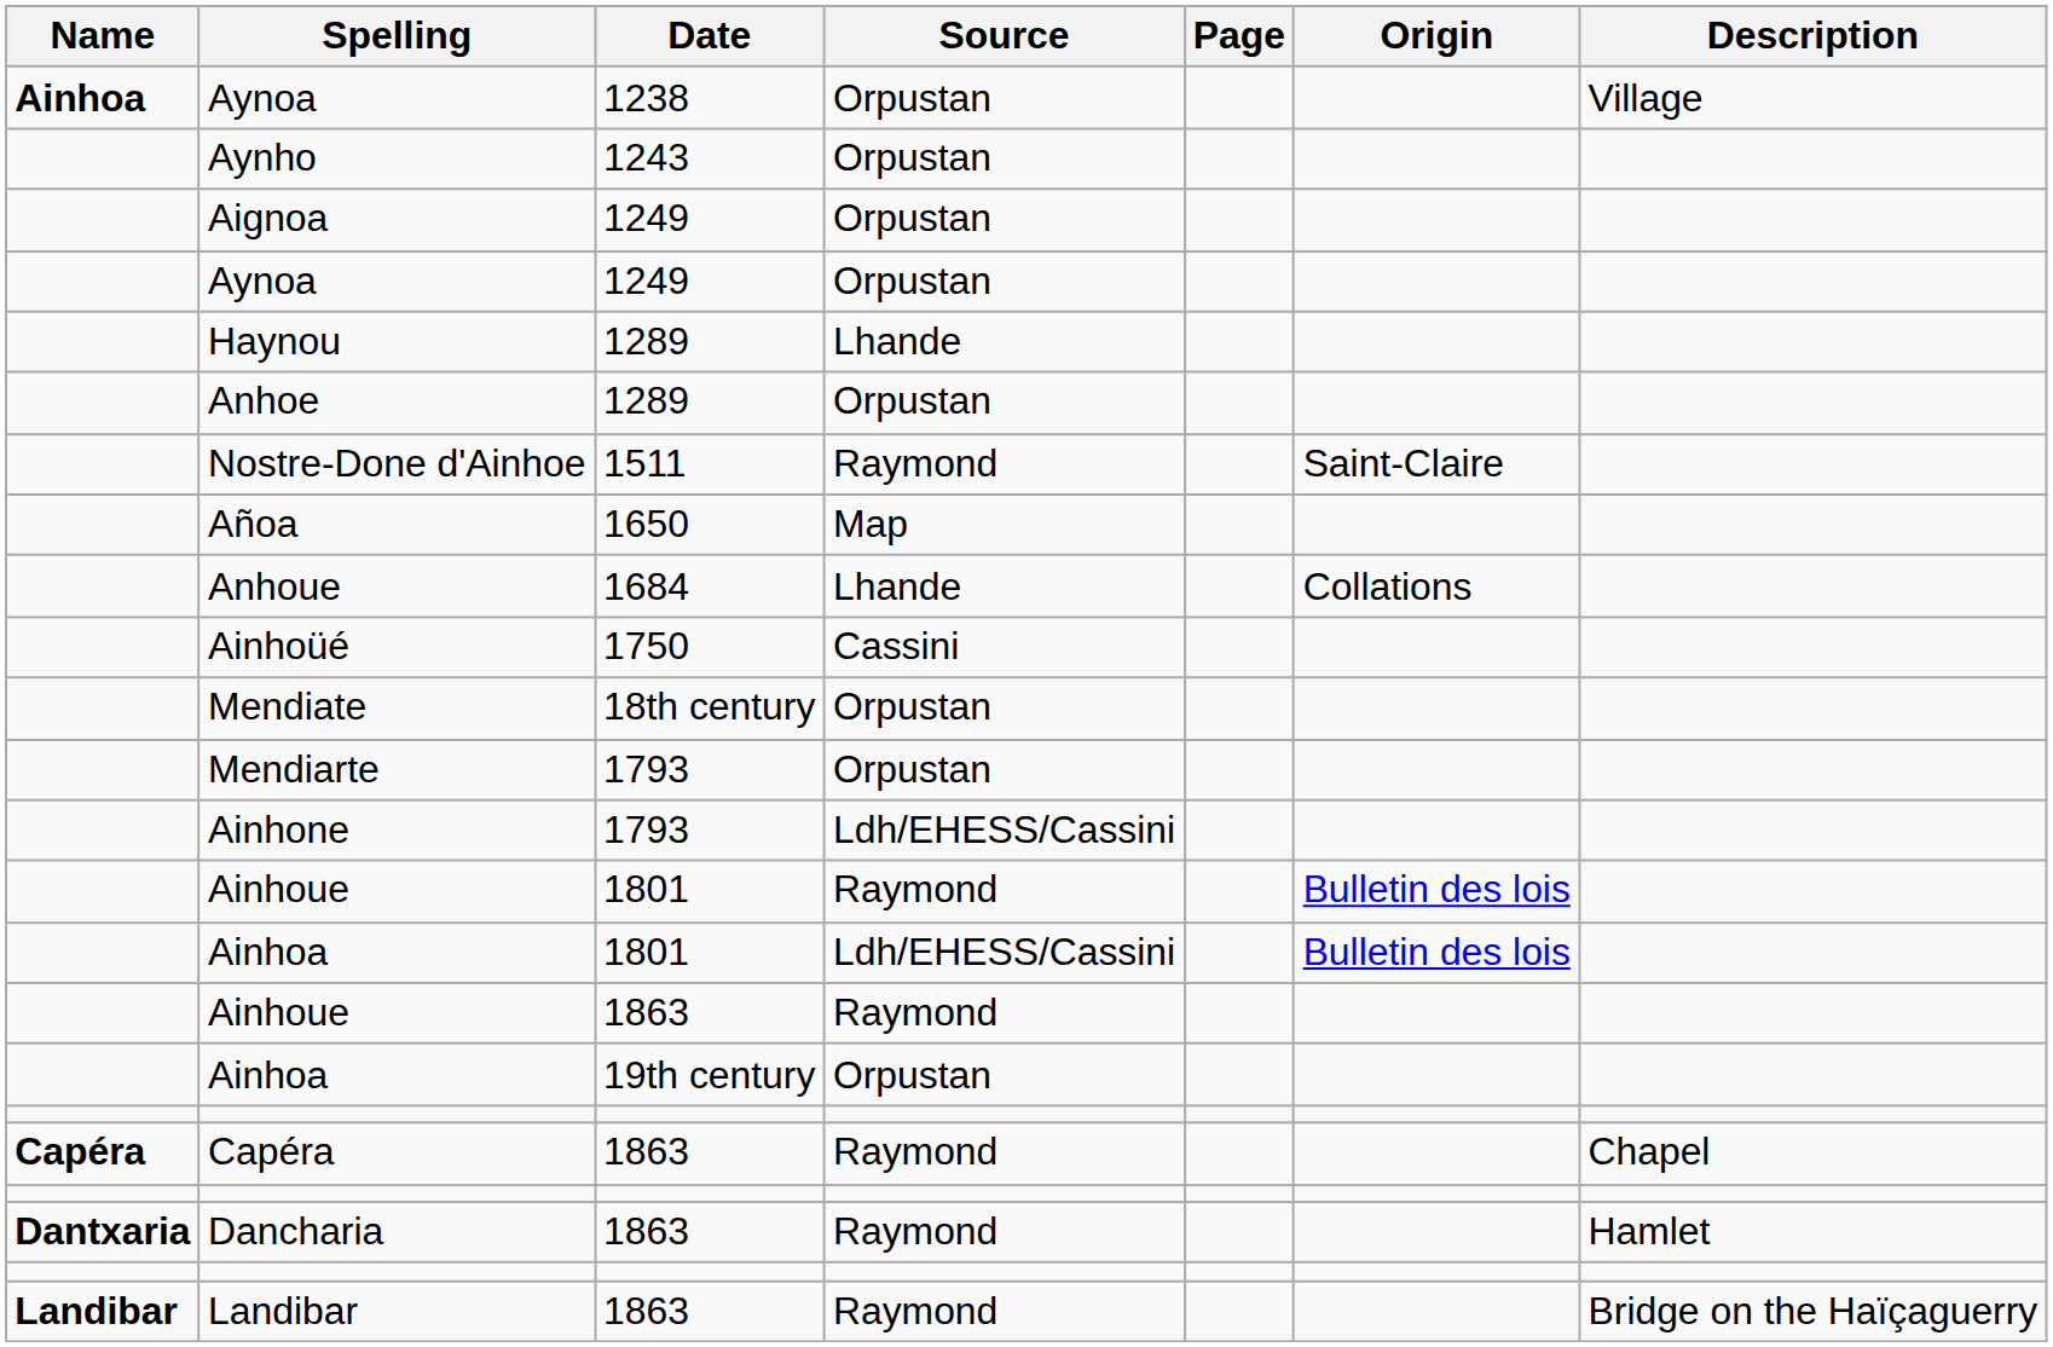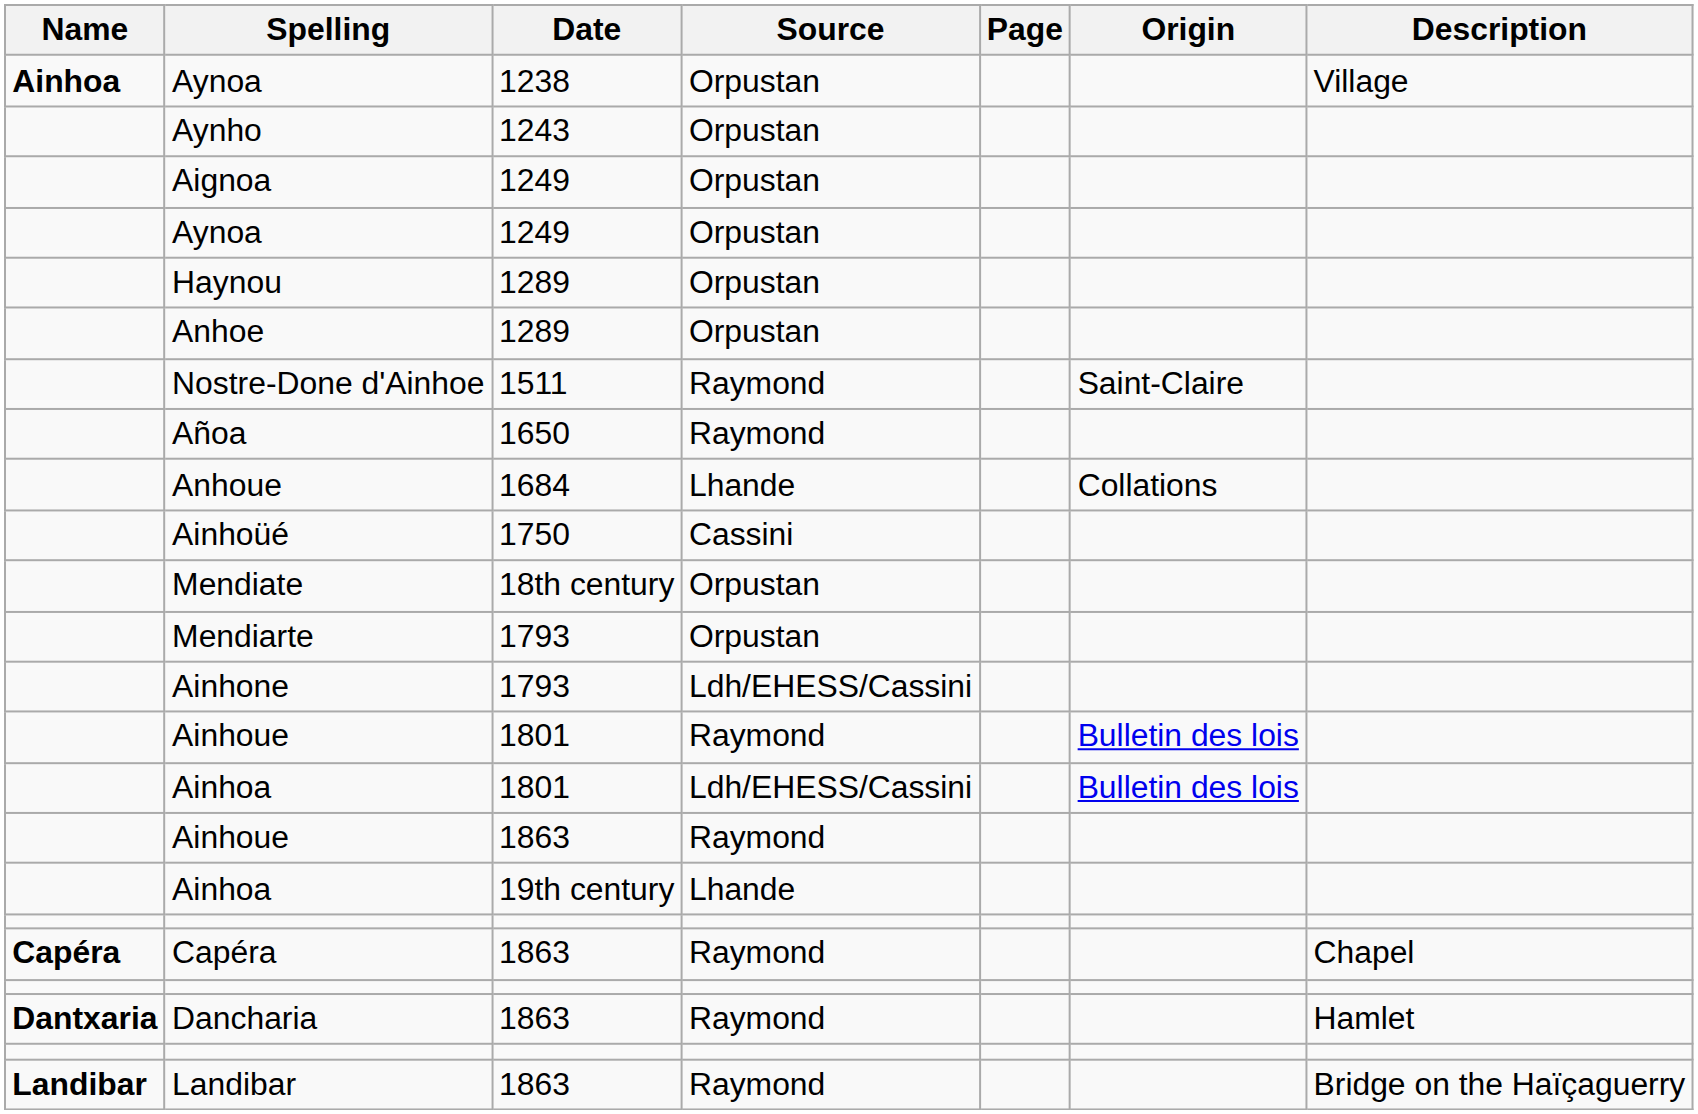Haynou | Source: Lhande -> Orpustan
Añoa | Source: Map -> Raymond
Ainhoa / 19th century | Source: Orpustan -> Lhande
